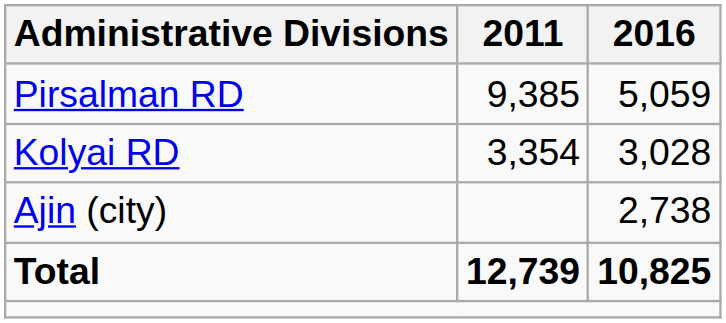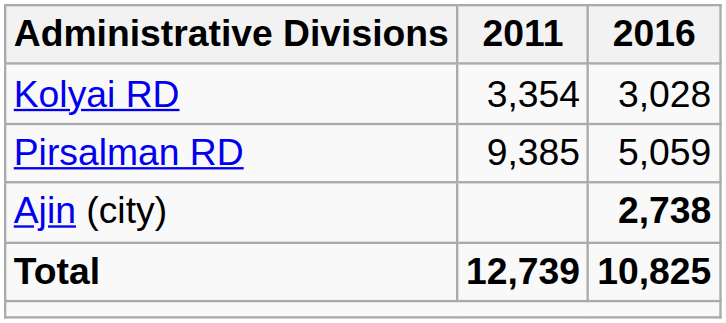rows swapped: Kolyai RD <-> Pirsalman RD
Ajin (city) | 2016: normal -> bold
